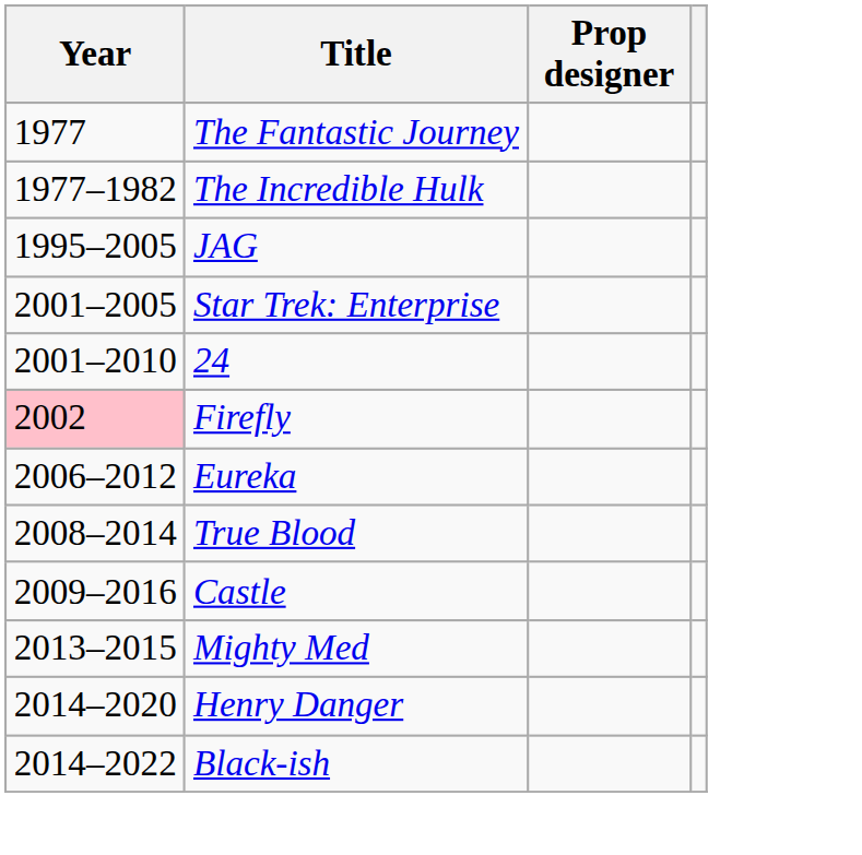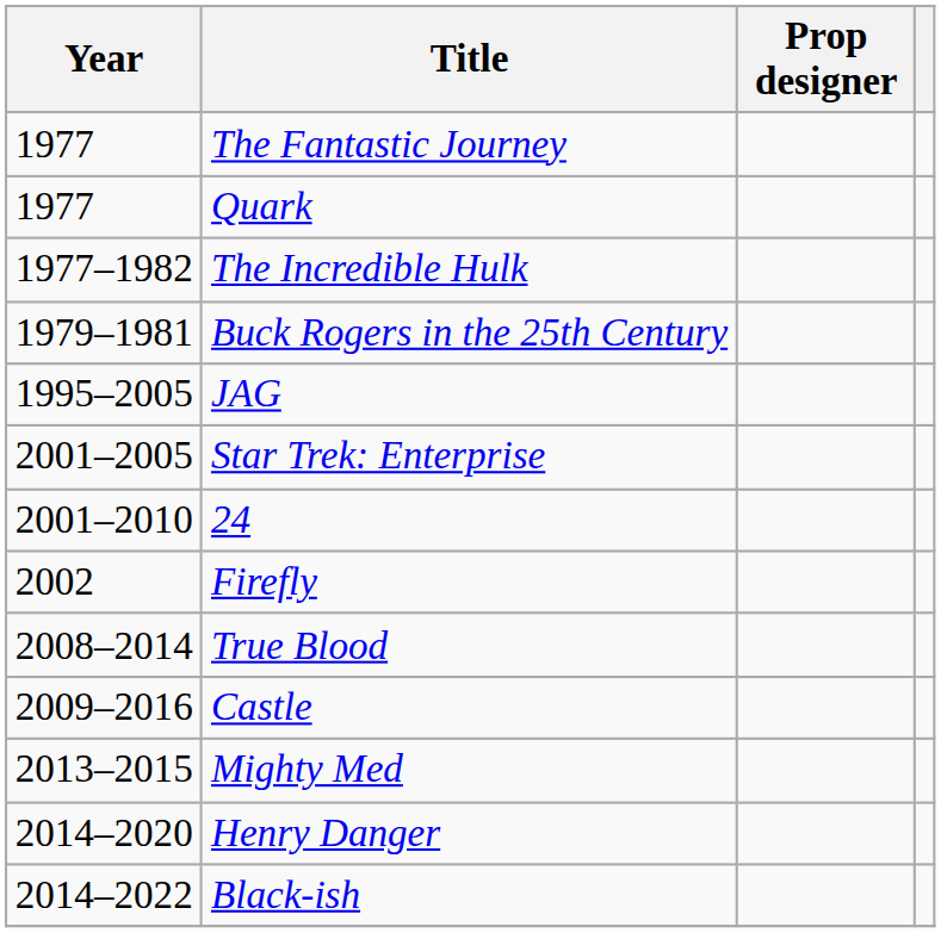+ row: 1977 | Quark
+ row: 1979–1981 | Buck Rogers in the 25th Century
Firefly | Year: pink background -> no background
- row: 2006–2012 | Eureka
